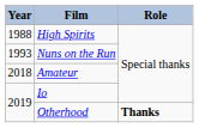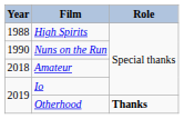Nuns on the Run | Year: 1993 -> 1990
